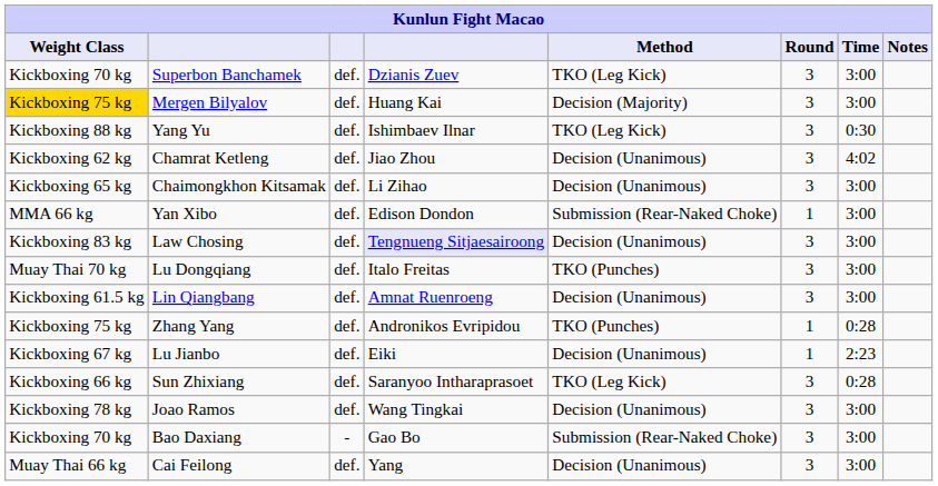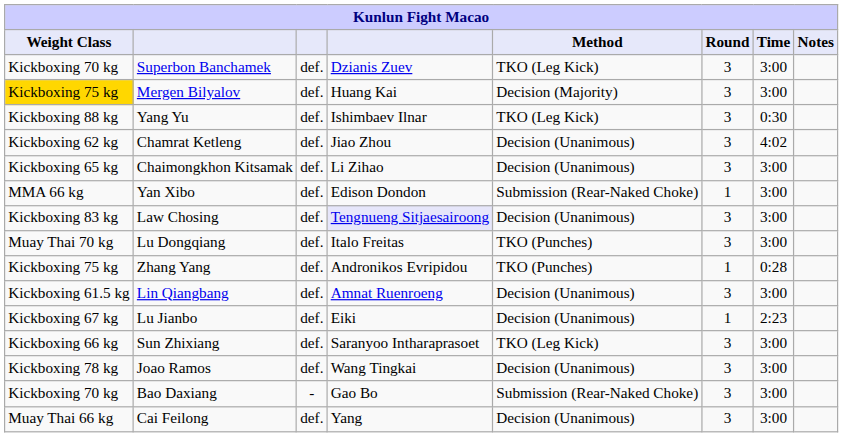rows swapped: Lin Qiangbang <-> Zhang Yang
Sun Zhixiang | Time: 0:28 -> 3:00
